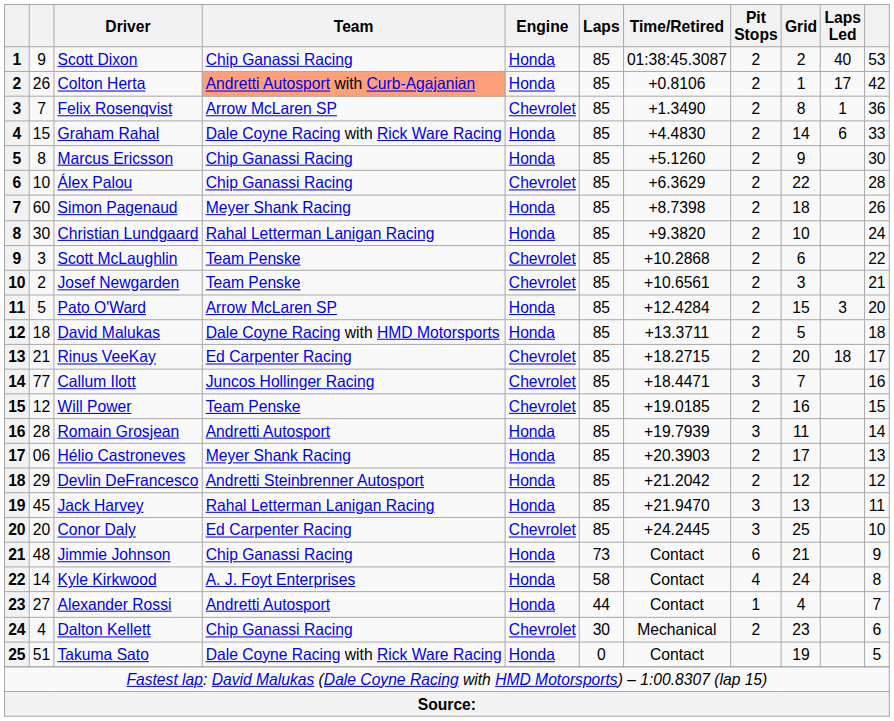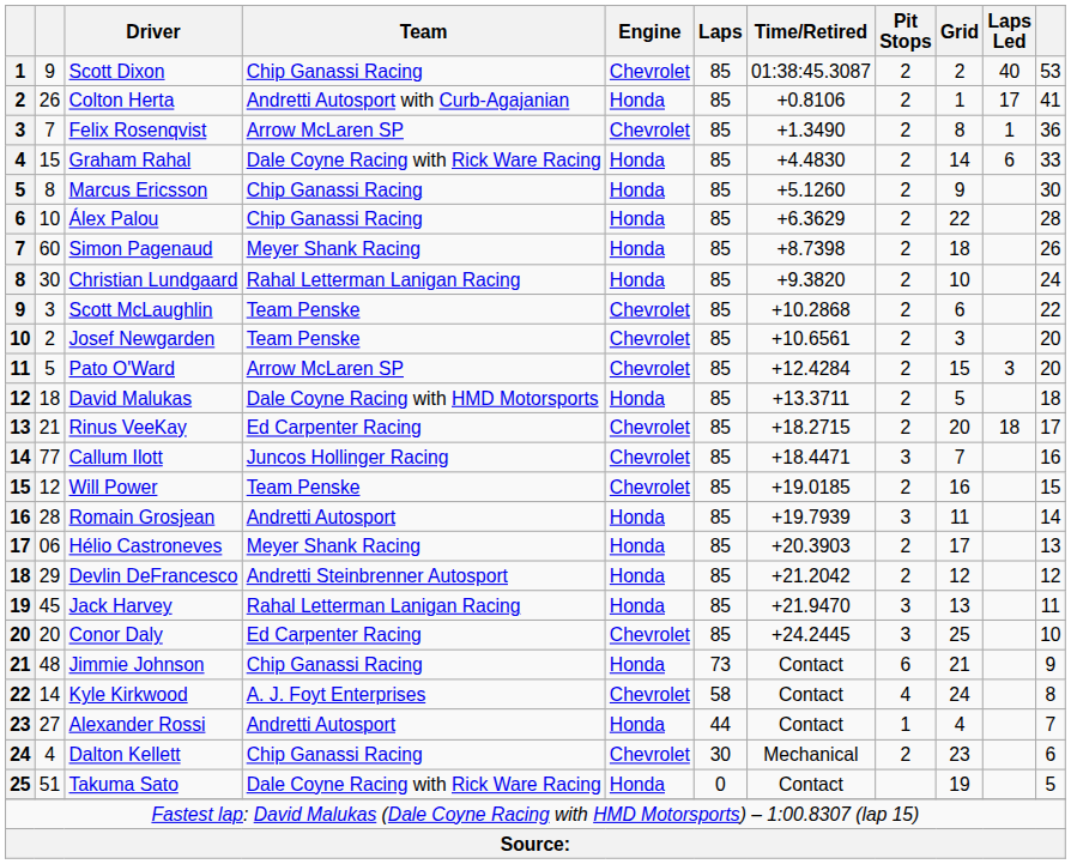Scott Dixon | Engine: Honda -> Chevrolet
Colton Herta | Team: lightsalmon background -> no background
Colton Herta | column 11: 42 -> 41
Álex Palou | Engine: Chevrolet -> Honda
Josef Newgarden | column 11: 21 -> 20
Pato O'Ward | Engine: Honda -> Chevrolet
Kyle Kirkwood | Engine: Honda -> Chevrolet
